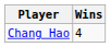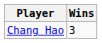Chang Hao | Wins: 4 -> 3
